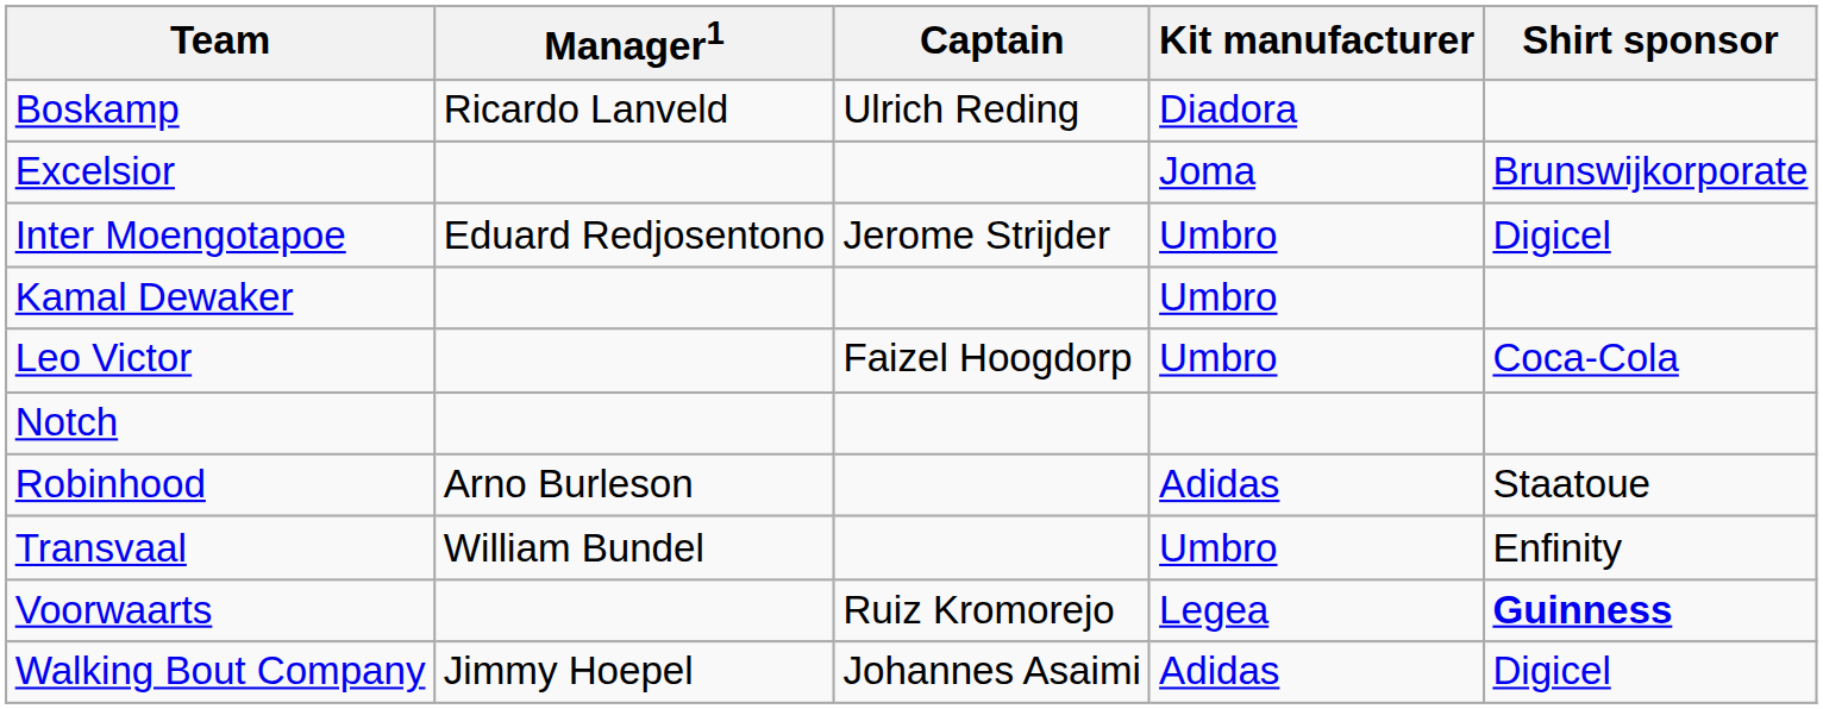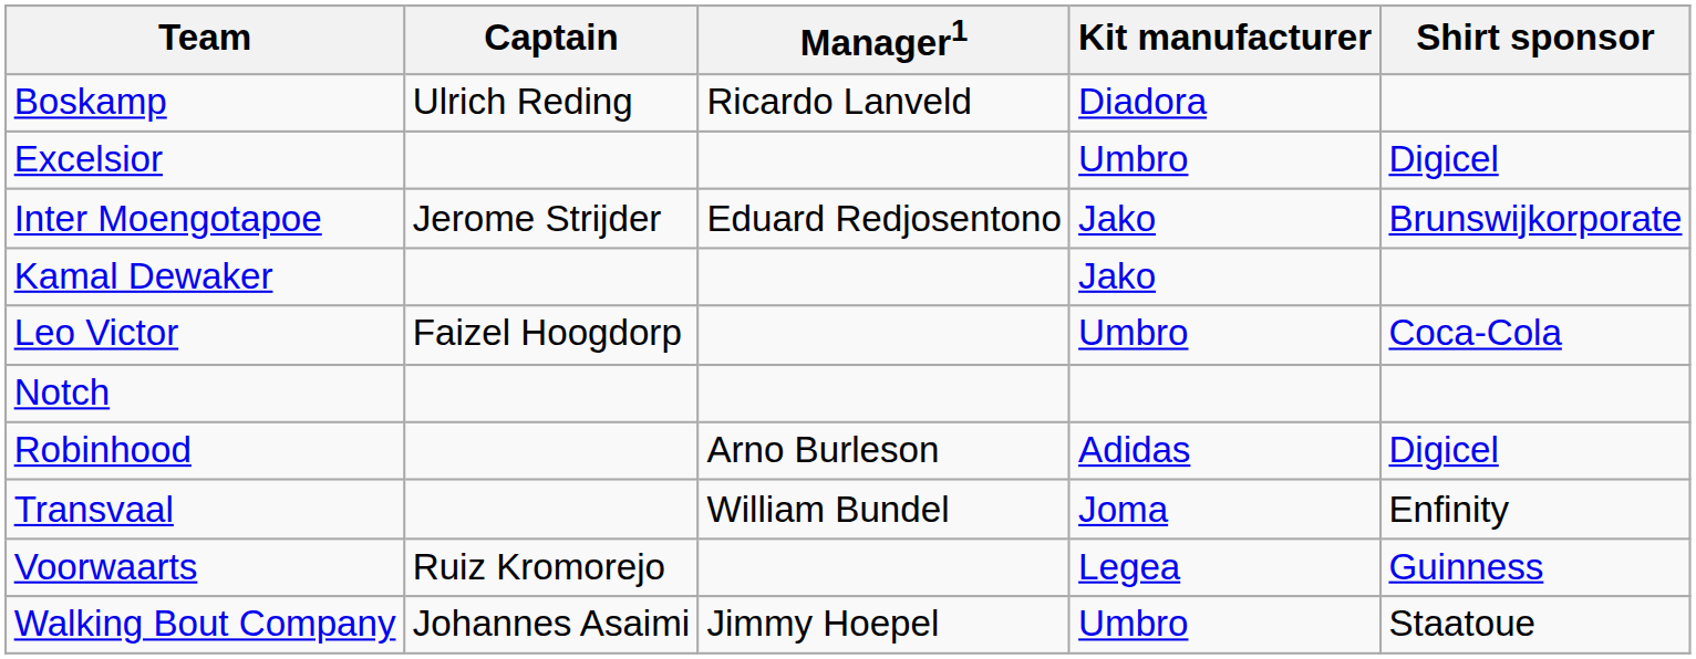columns swapped: Manager1 <-> Captain
Excelsior | Kit manufacturer: Joma -> Umbro
Excelsior | Shirt sponsor: Brunswijkorporate -> Digicel
Inter Moengotapoe | Kit manufacturer: Umbro -> Jako
Inter Moengotapoe | Shirt sponsor: Digicel -> Brunswijkorporate
Kamal Dewaker | Kit manufacturer: Umbro -> Jako
Robinhood | Shirt sponsor: Staatoue -> Digicel
Transvaal | Kit manufacturer: Umbro -> Joma
Voorwaarts | Shirt sponsor: bold -> normal
Walking Bout Company | Kit manufacturer: Adidas -> Umbro
Walking Bout Company | Shirt sponsor: Digicel -> Staatoue
